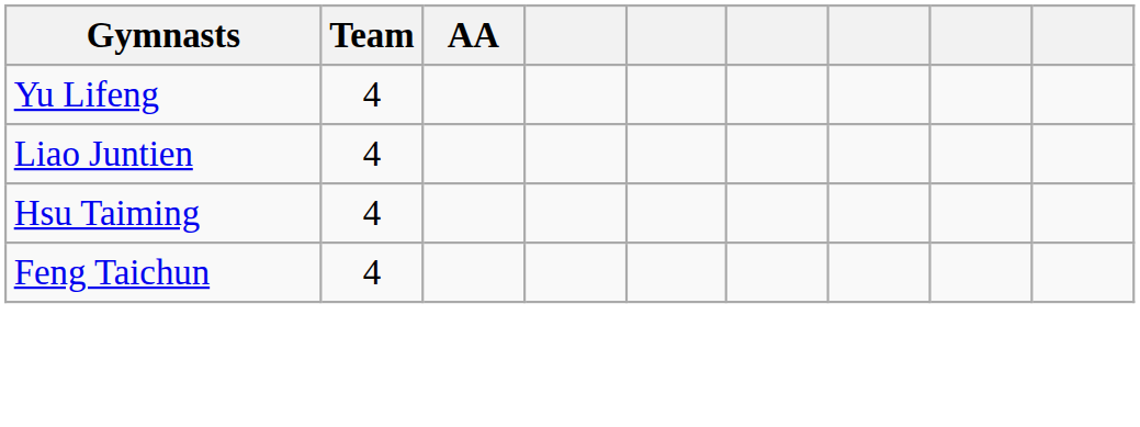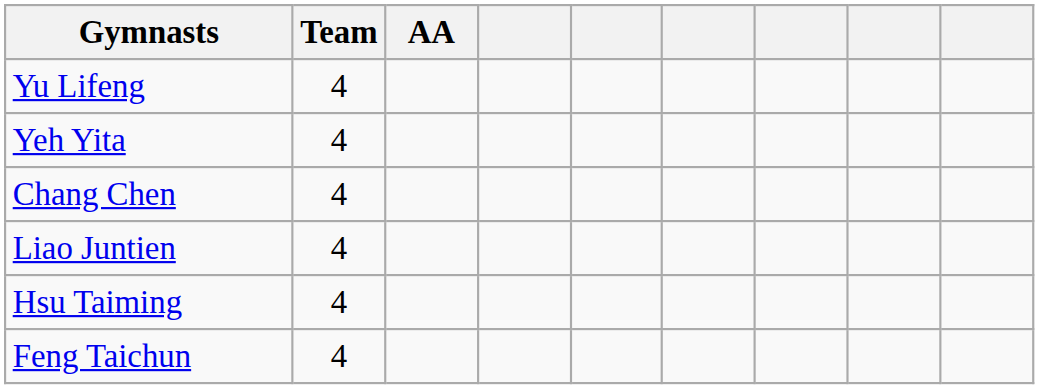+ row: Yeh Yita | 4
+ row: Chang Chen | 4
